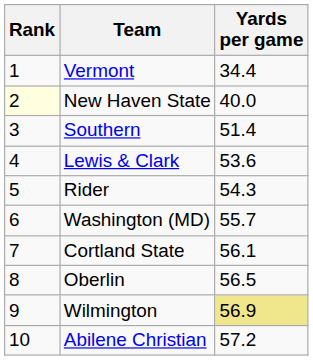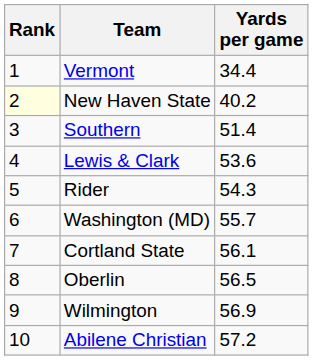New Haven State | Yards per game: 40.0 -> 40.2
Wilmington | Yards per game: khaki background -> no background
